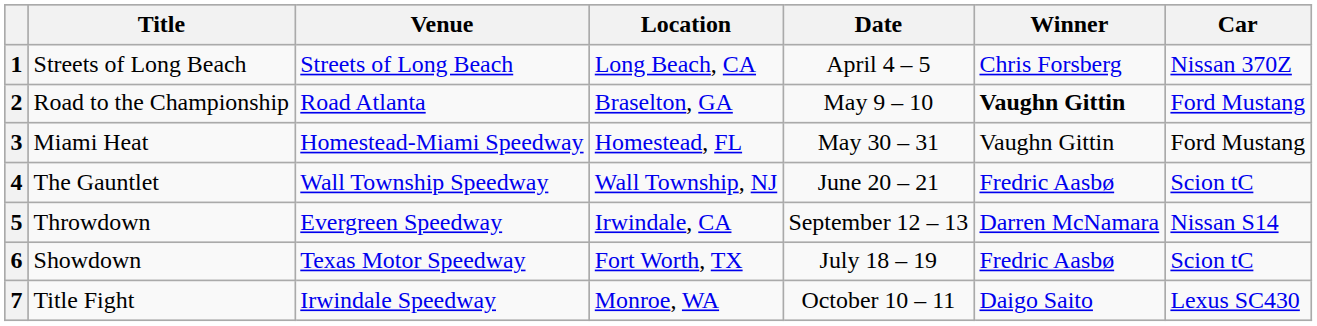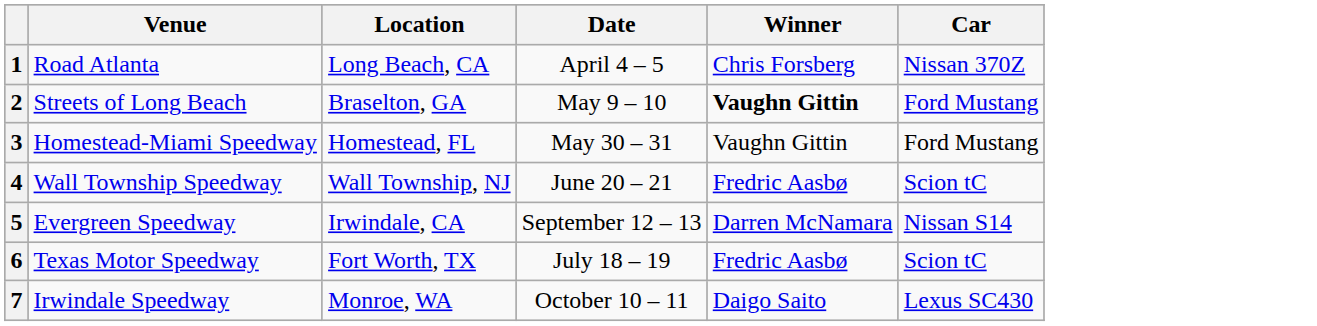- column: Title | Streets of Long Beach | Road to the Championship | Miami Heat | The Gauntlet | Throwdown | Showdown | Title Fight
1 | Venue: Streets of Long Beach -> Road Atlanta
2 | Venue: Road Atlanta -> Streets of Long Beach
